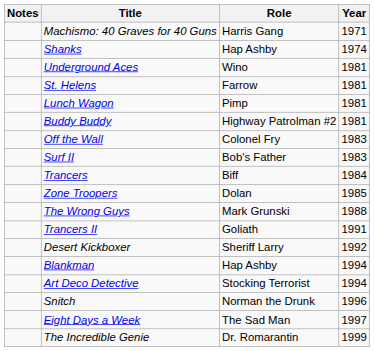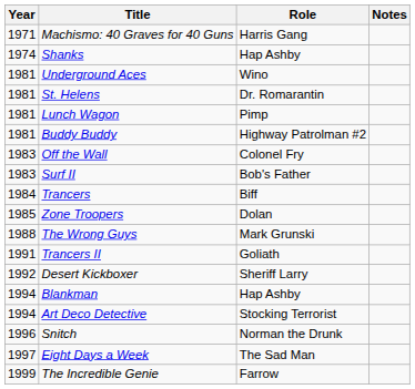columns swapped: Year <-> Notes
St. Helens | Role: Farrow -> Dr. Romarantin
The Incredible Genie | Role: Dr. Romarantin -> Farrow
